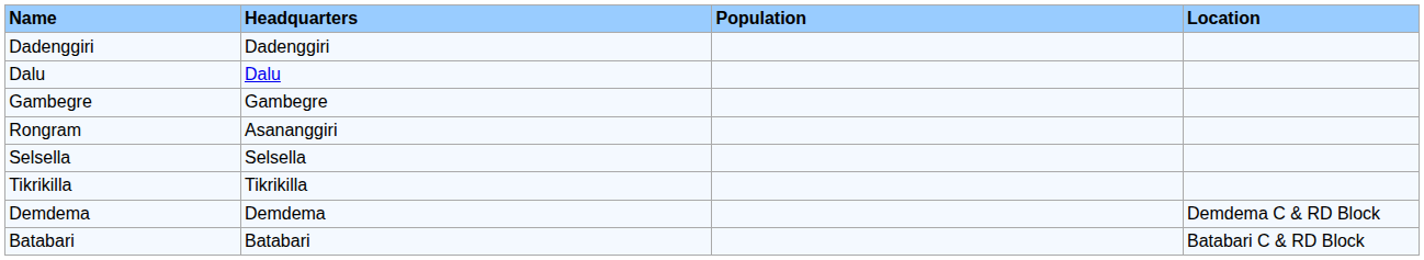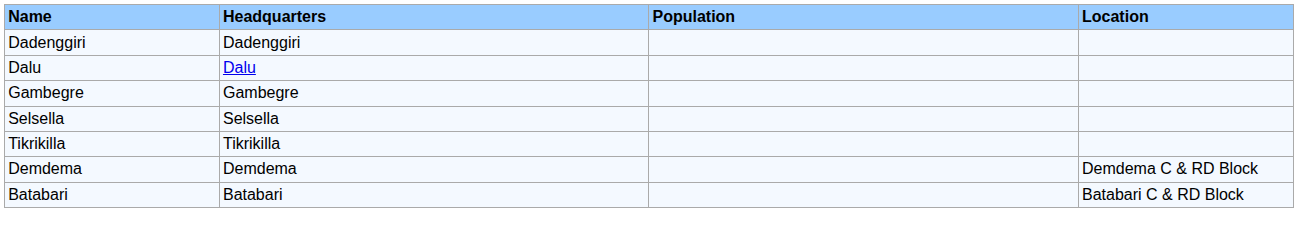- row: Rongram | Asananggiri
